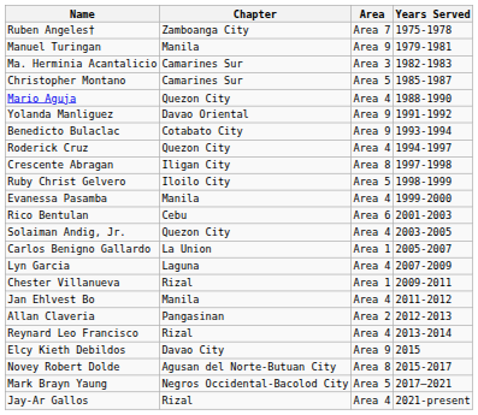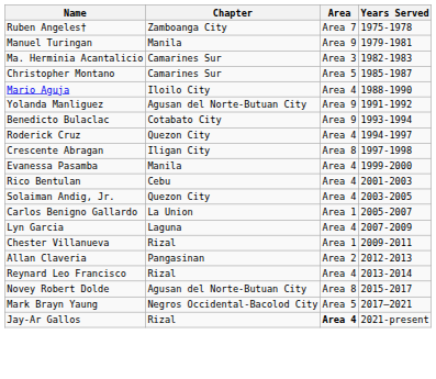Mario Aguja | Chapter: Quezon City -> Iloilo City
Yolanda Manliguez | Chapter: Davao Oriental -> Agusan del Norte-Butuan City
- row: Ruby Christ Gelvero | Iloilo City | Area 5 | 1998-1999
Rico Bentulan | Area: Area 6 -> Area 4
- row: Jan Ehlvest Bo | Manila | Area 4 | 2011-2012
- row: Elcy Kieth Debildos | Davao City | Area 9 | 2015
Jay-Ar Gallos | Area: normal -> bold
